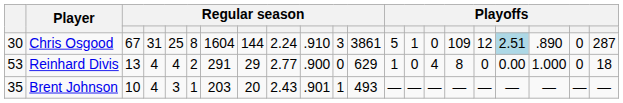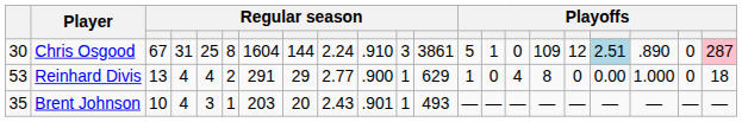Chris Osgood | column 21: no background -> pink background
Reinhard Divis | column 11: 0 -> 1
